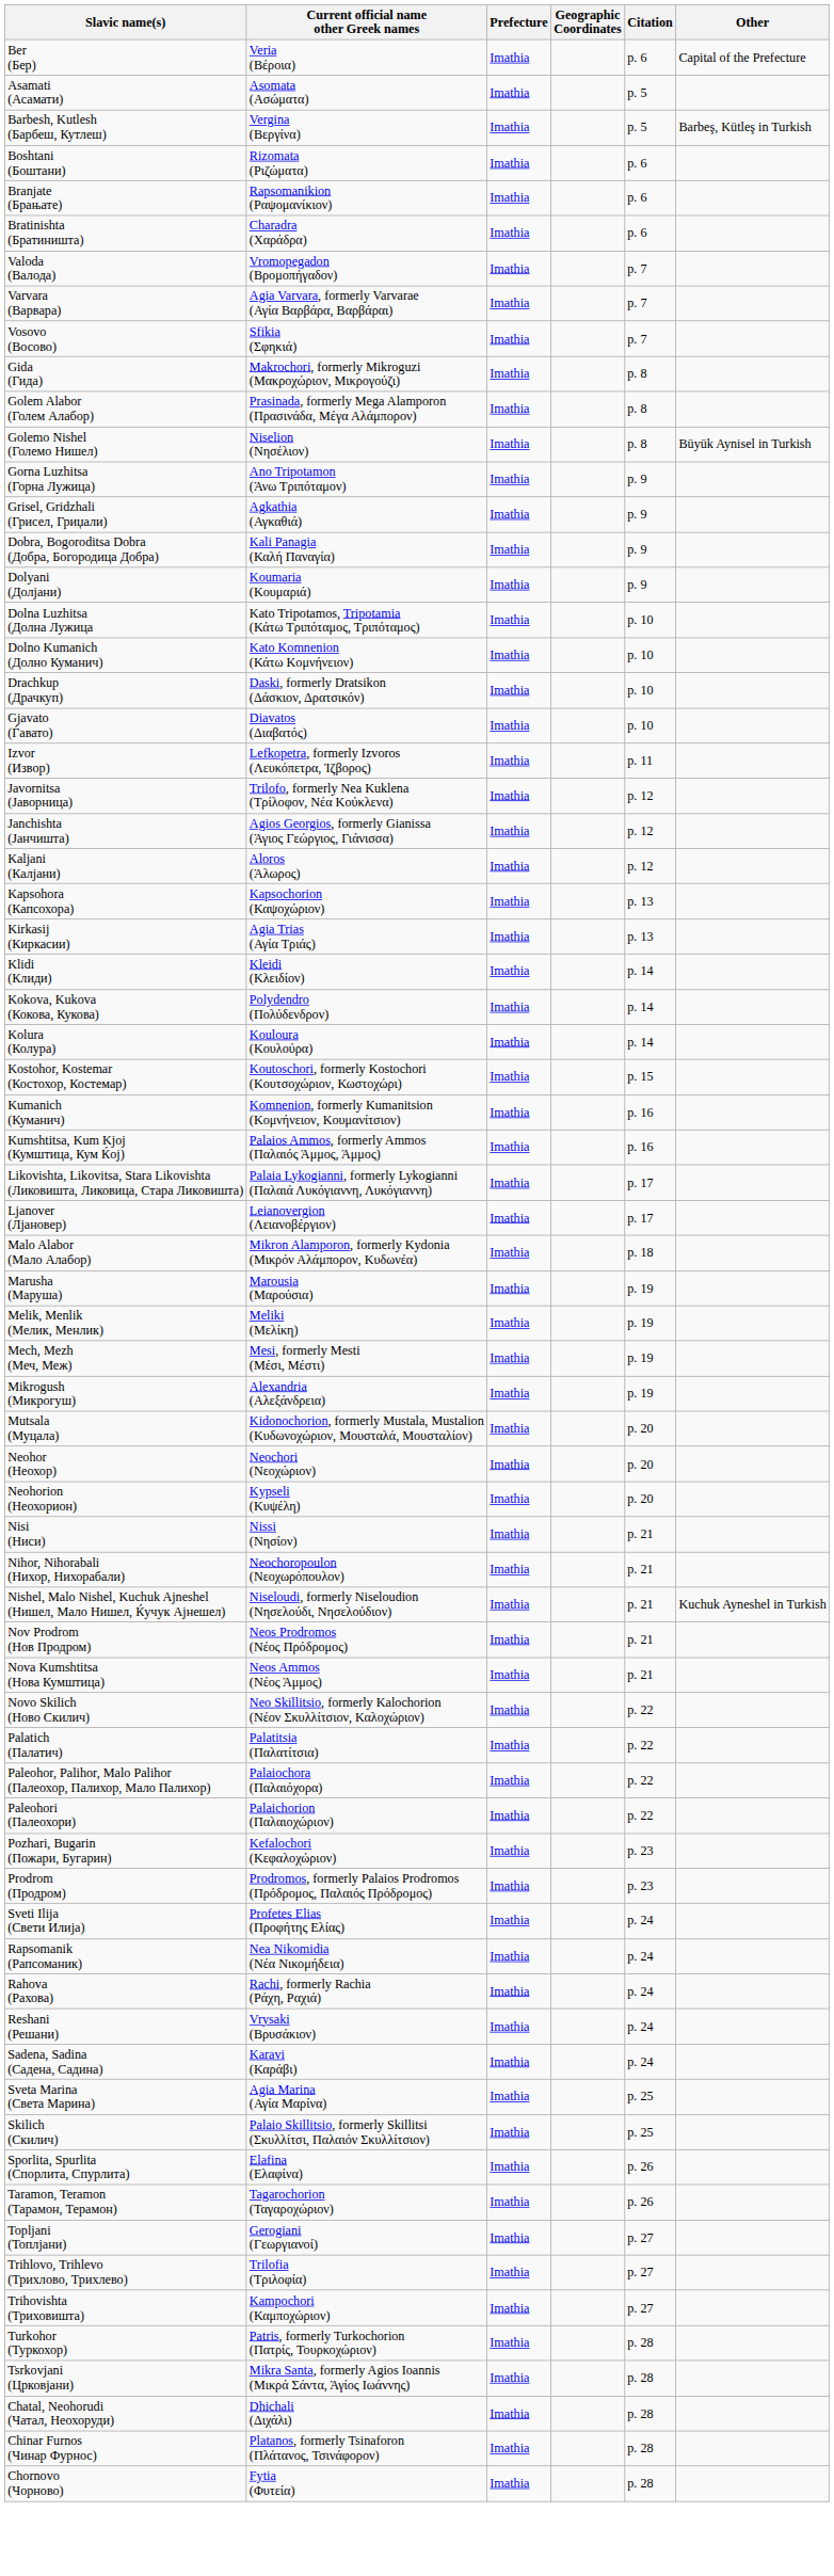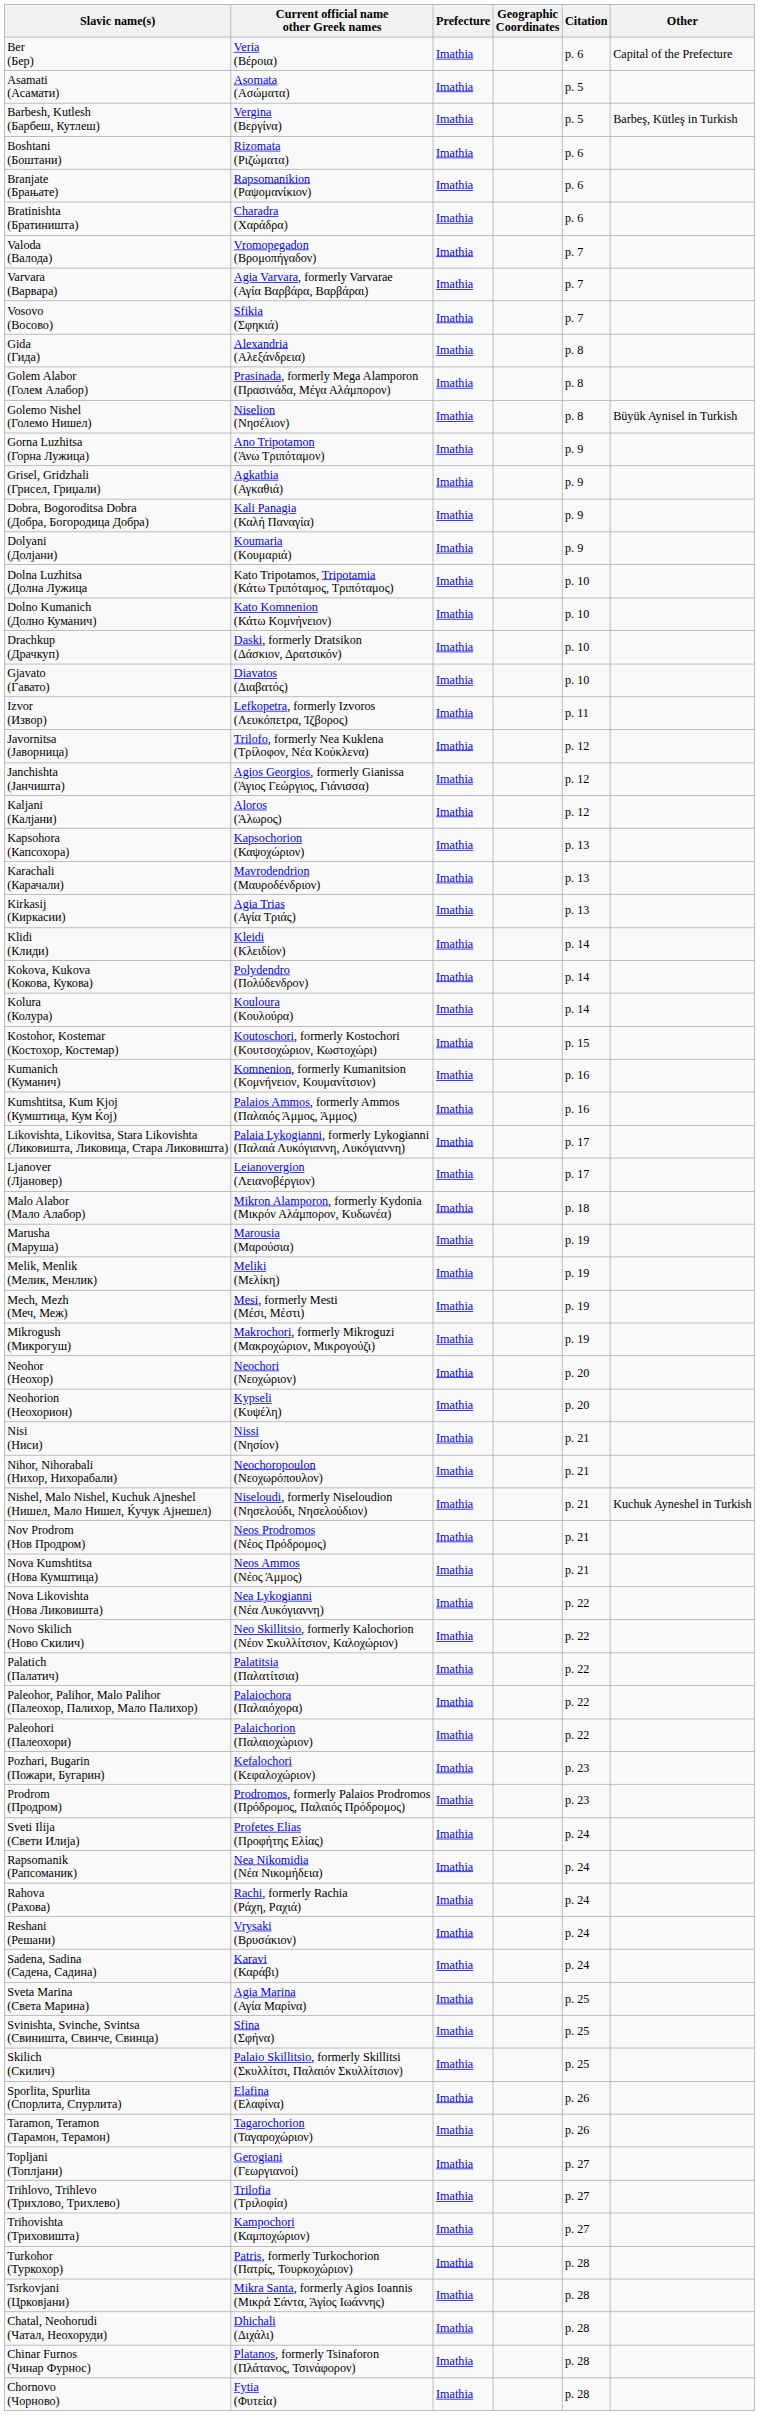Gida (Гида) | Current official name other Greek names: Makrochori, formerly Mikroguzi (Μακροχώριον, Μικρογούζι) -> Alexandria (Αλεξάνδρεια)
+ row: Karachali (Карачали) | Mavrodendrion (Μαυροδένδριον) | Imathia | p. 13
Mikrogush (Микрогуш) | Current official name other Greek names: Alexandria (Αλεξάνδρεια) -> Makrochori, formerly Mikroguzi (Μακροχώριον, Μικρογούζι)
- row: Mutsala (Муцала) | Kidonochorion, formerly Mustala, Mustalion (Κυδωνοχώριον, Μουσταλά, Μουσταλίον) | Imathia | p. 20
+ row: Nova Likovishta (Нова Ликовишта) | Nea Lykogianni (Νέα Λυκόγιαννη) | Imathia | p. 22
+ row: Svinishta, Svinche, Svintsa (Свиништа, Свинче, Свинца) | Sfina (Σφήνα) | Imathia | p. 25
